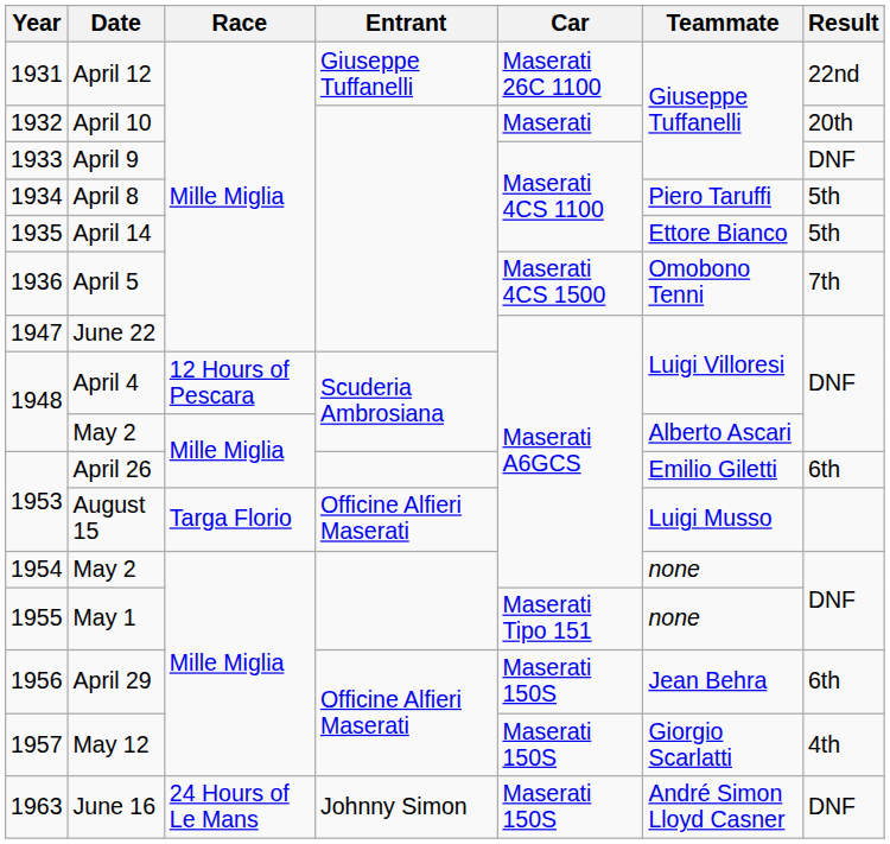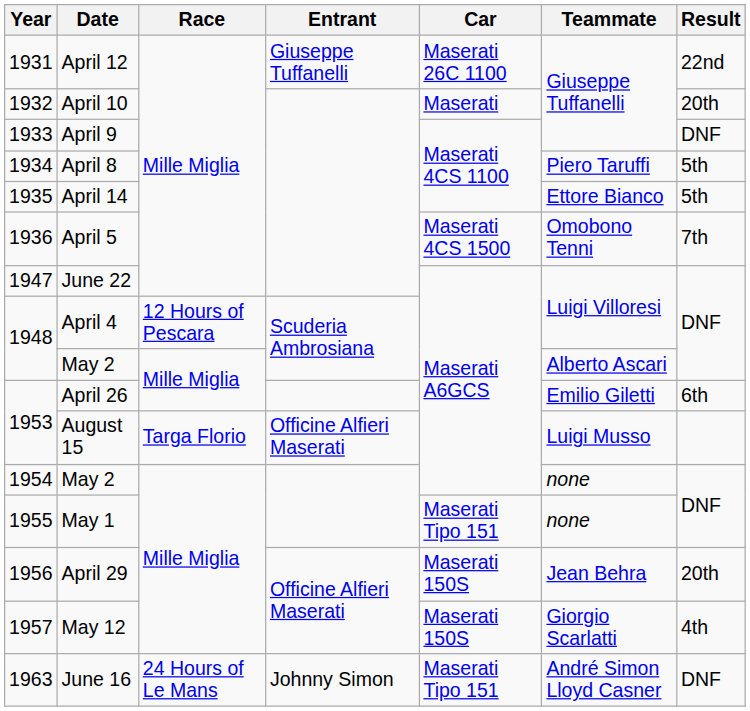April 29 | Result: 6th -> 20th
June 16 | Car: Maserati 150S -> Maserati Tipo 151
